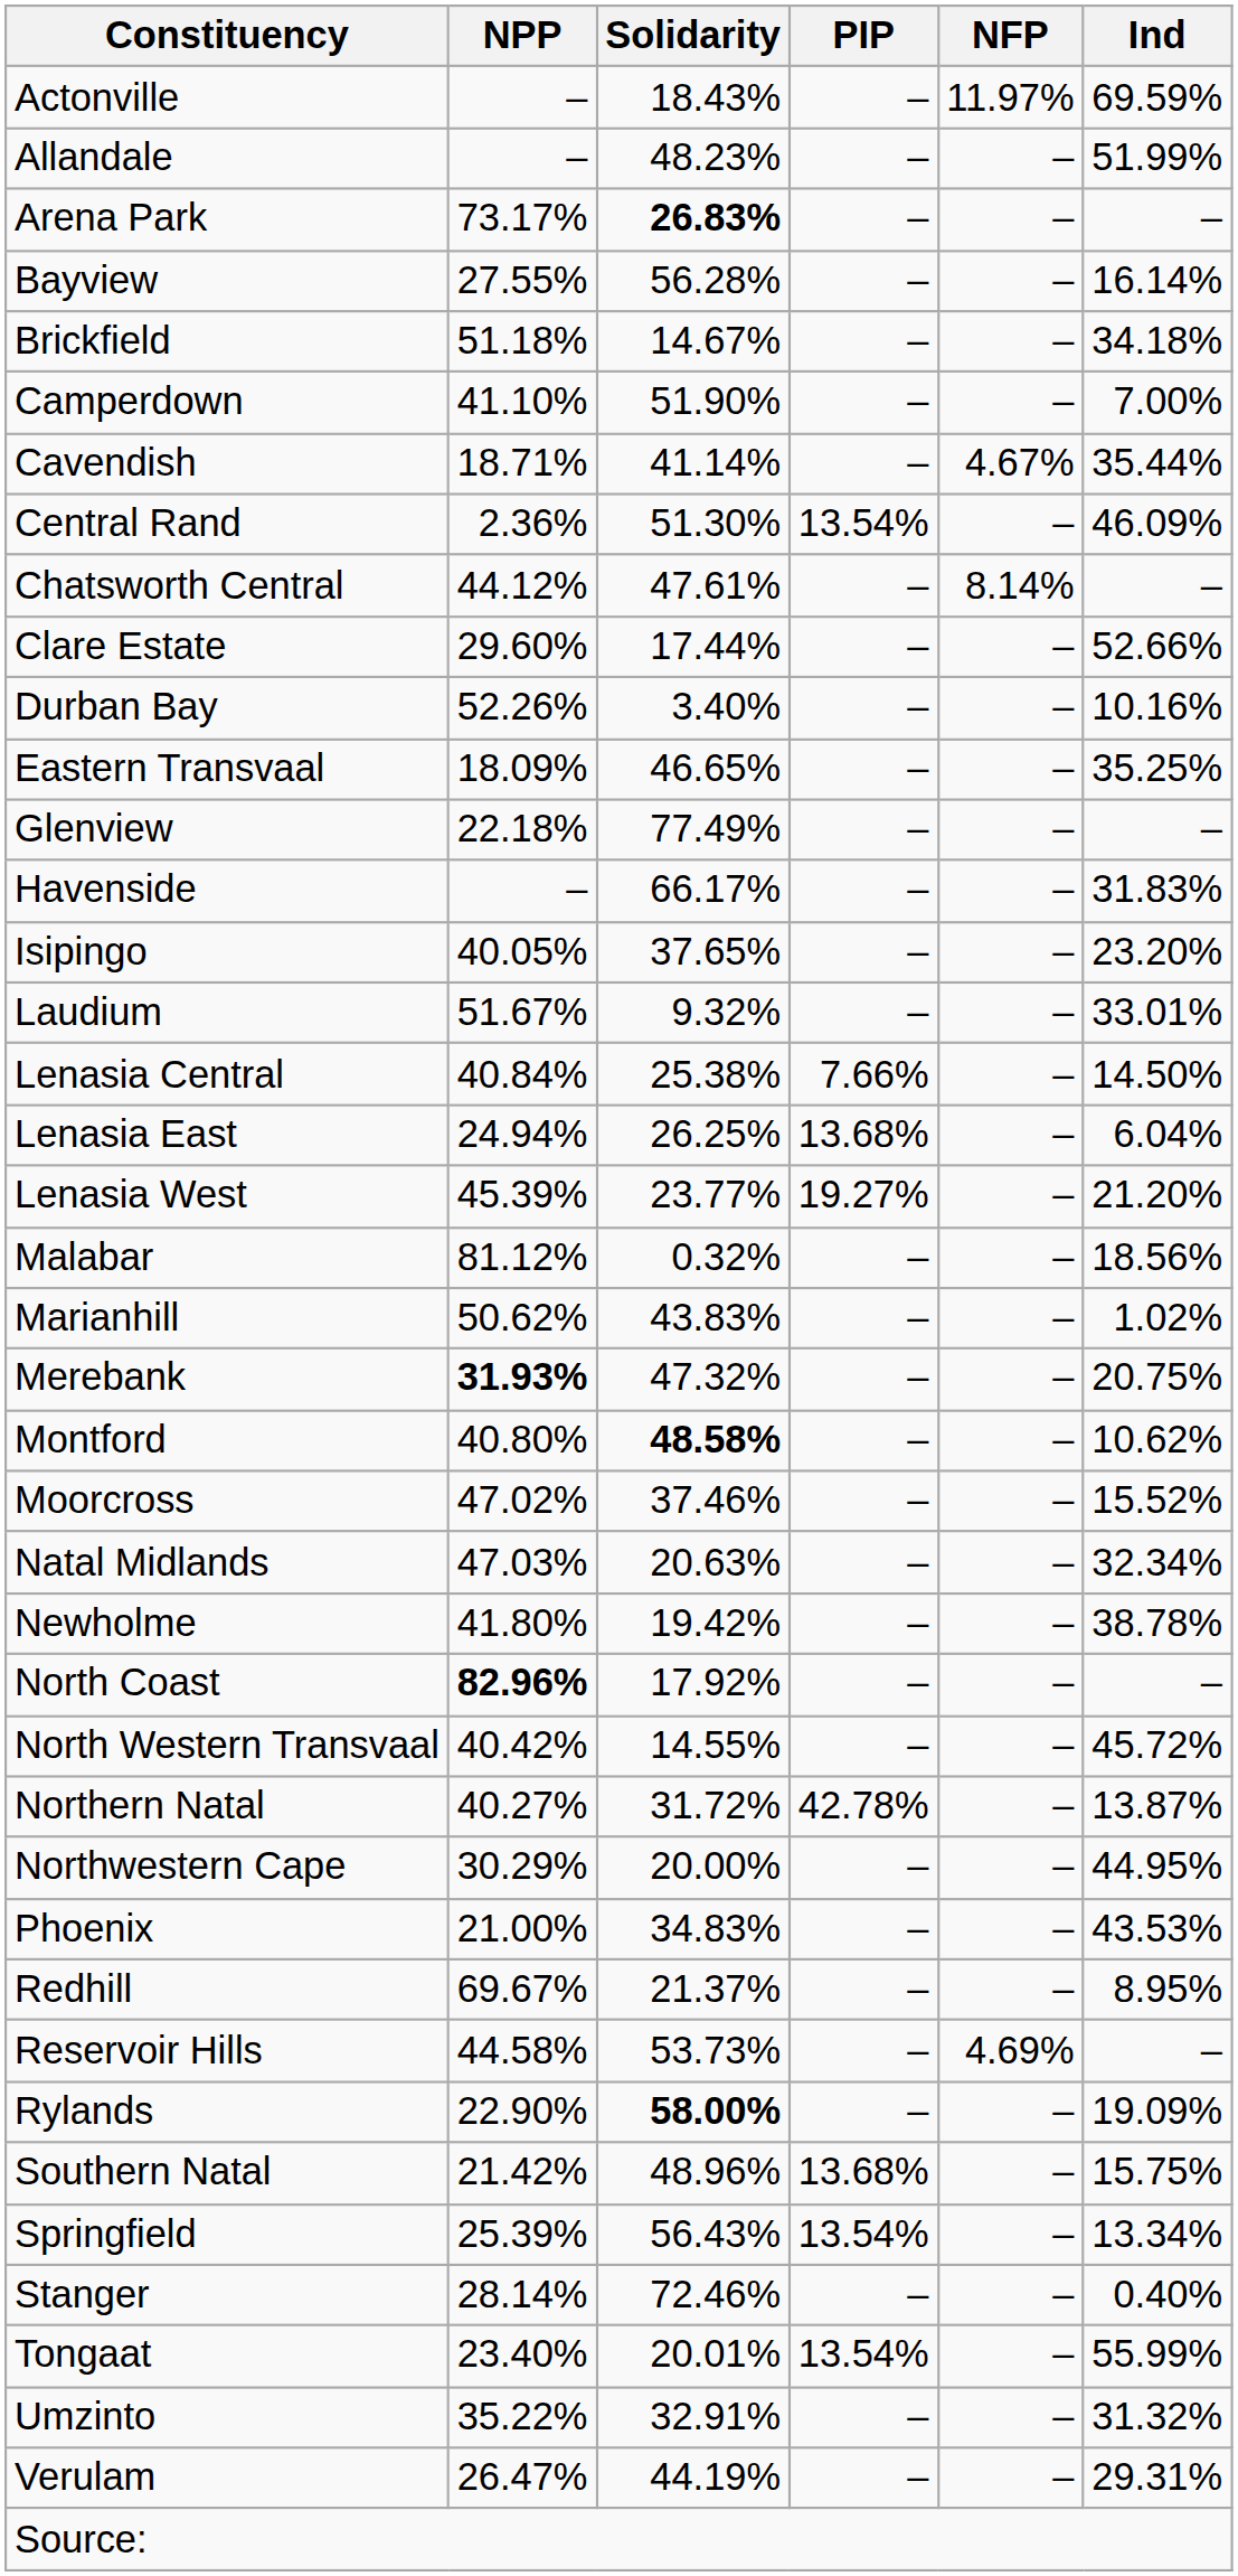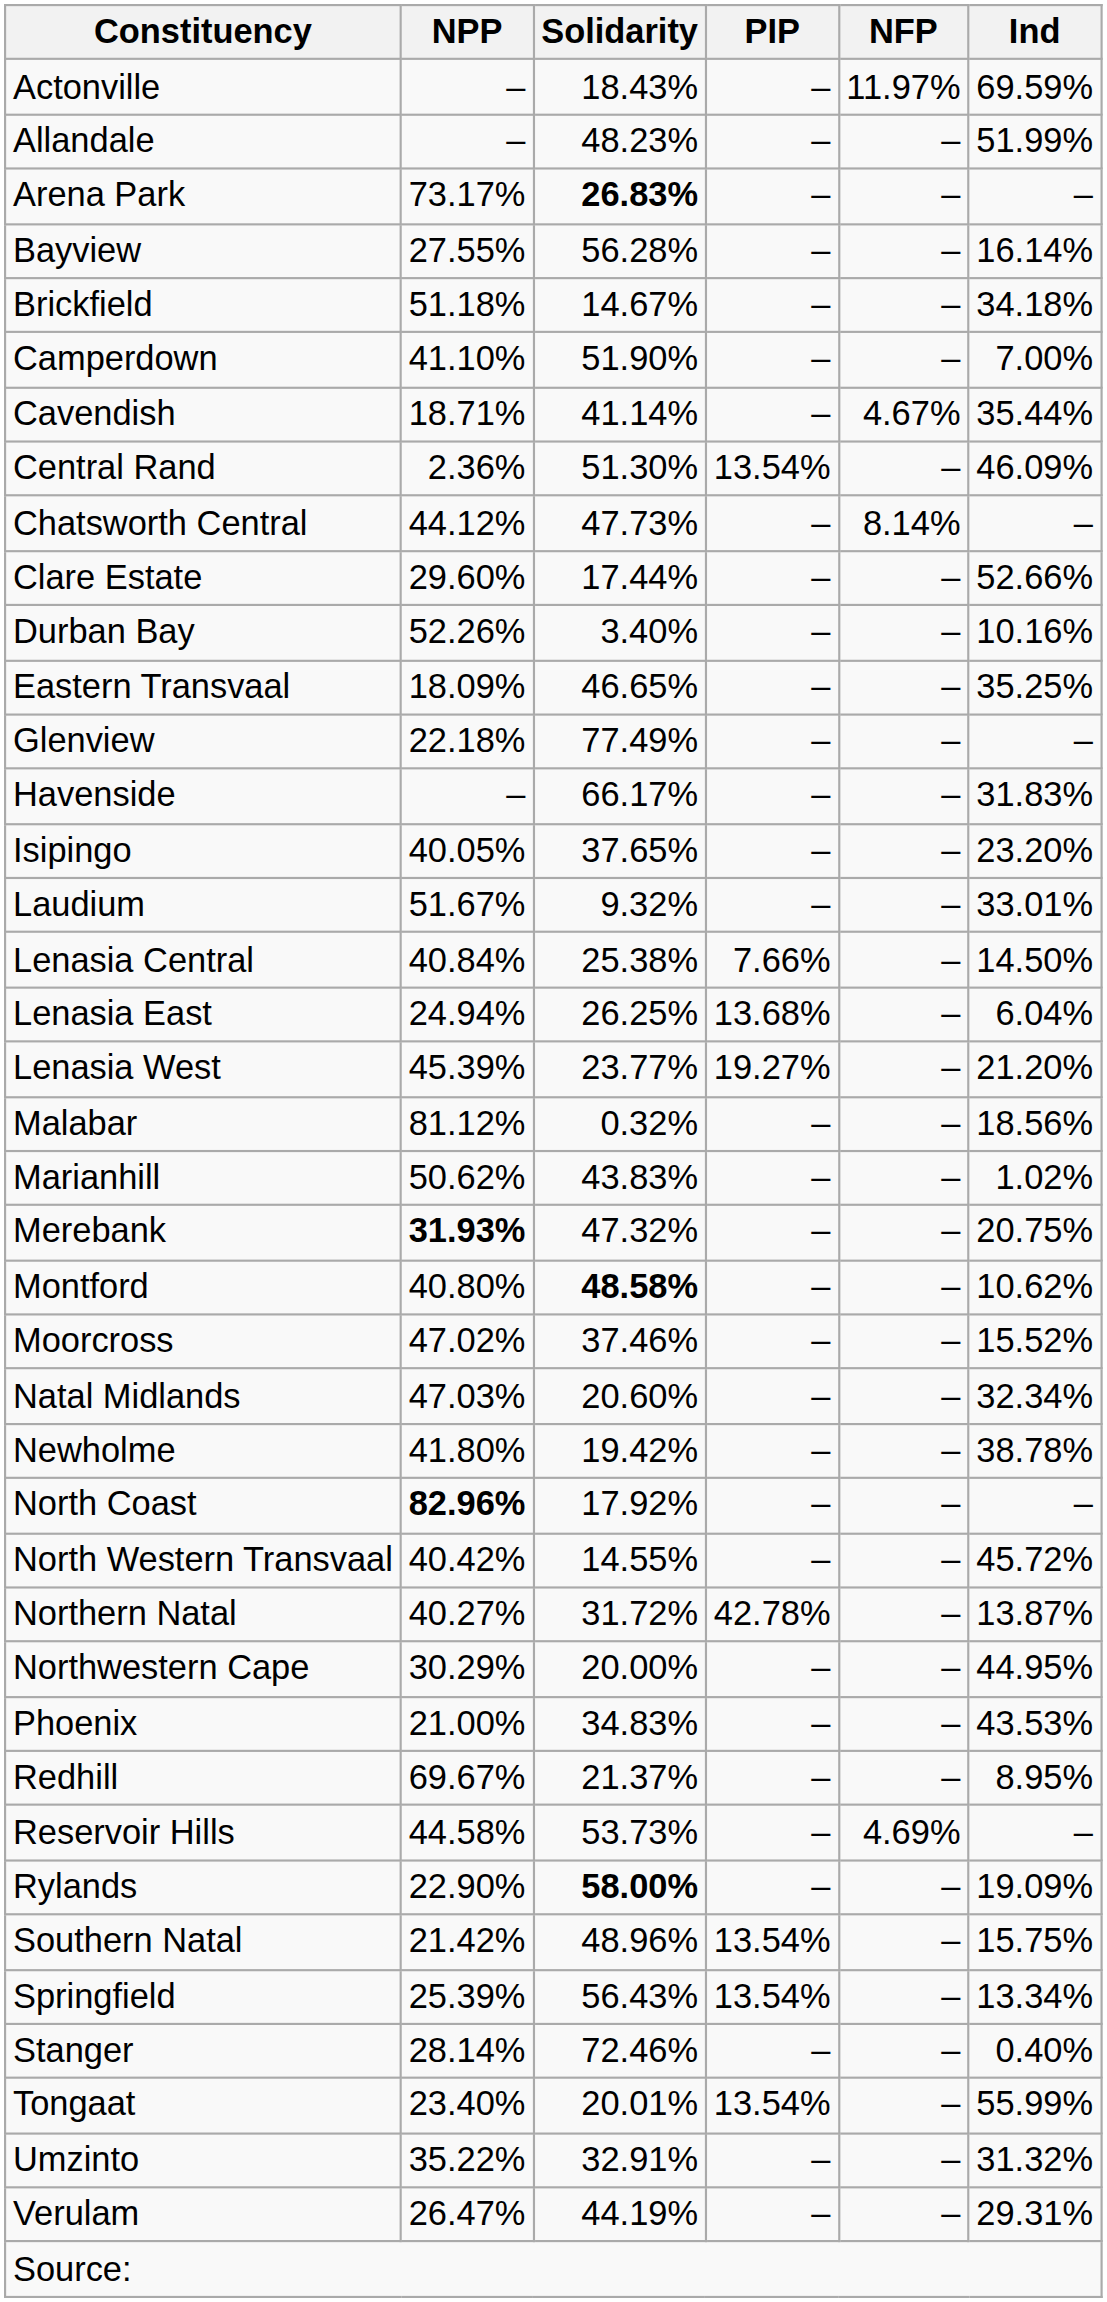Chatsworth Central | Solidarity: 47.61% -> 47.73%
Natal Midlands | Solidarity: 20.63% -> 20.60%
Southern Natal | PIP: 13.68% -> 13.54%
